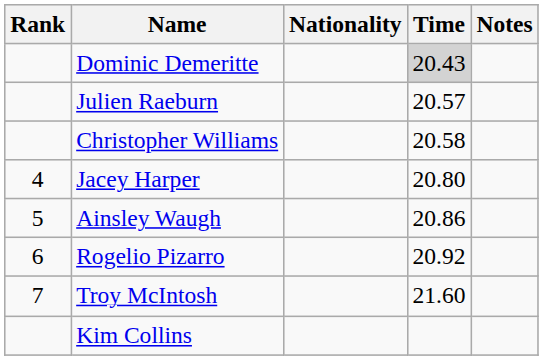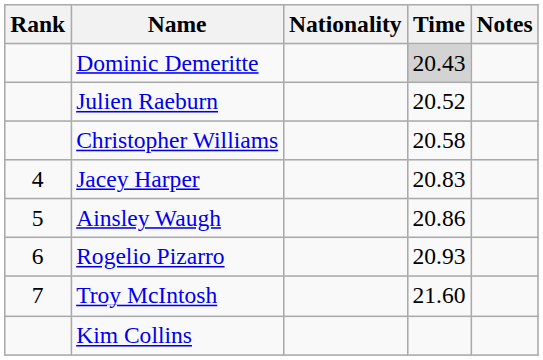Julien Raeburn | Time: 20.57 -> 20.52
Jacey Harper | Time: 20.80 -> 20.83
Rogelio Pizarro | Time: 20.92 -> 20.93
